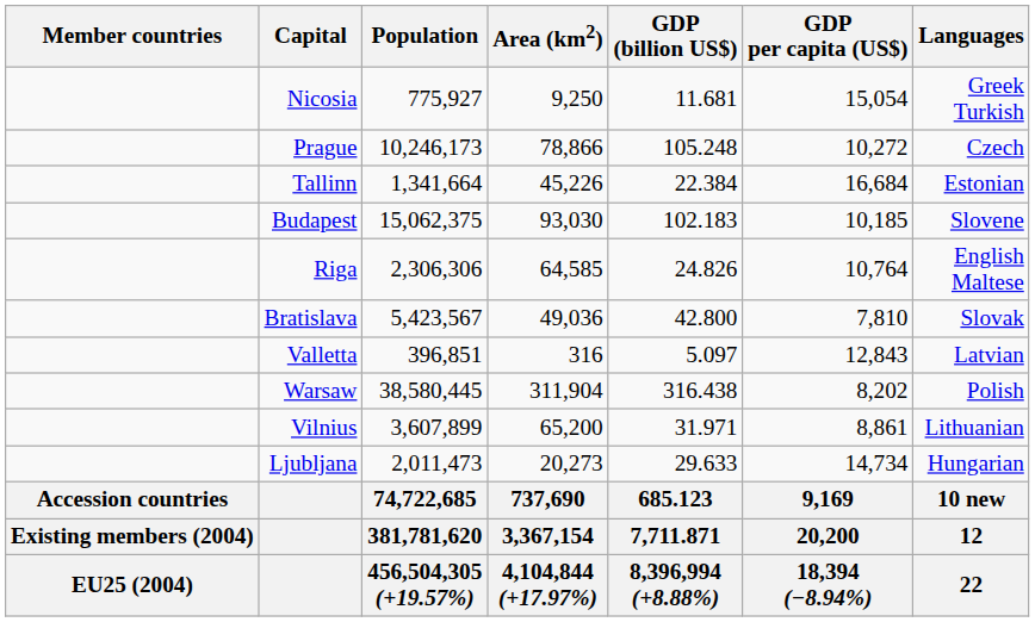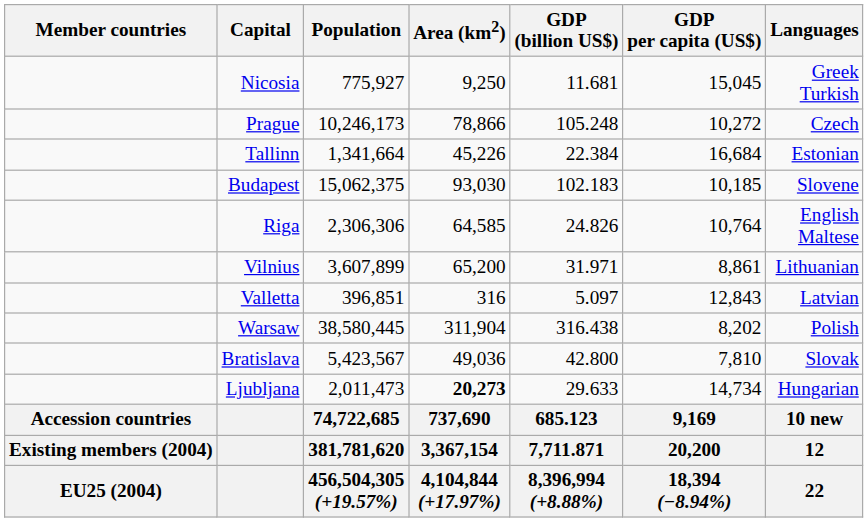Nicosia | GDP per capita (US$): 15,054 -> 15,045
rows swapped: Vilnius <-> Bratislava
Ljubljana | Area (km2): normal -> bold
